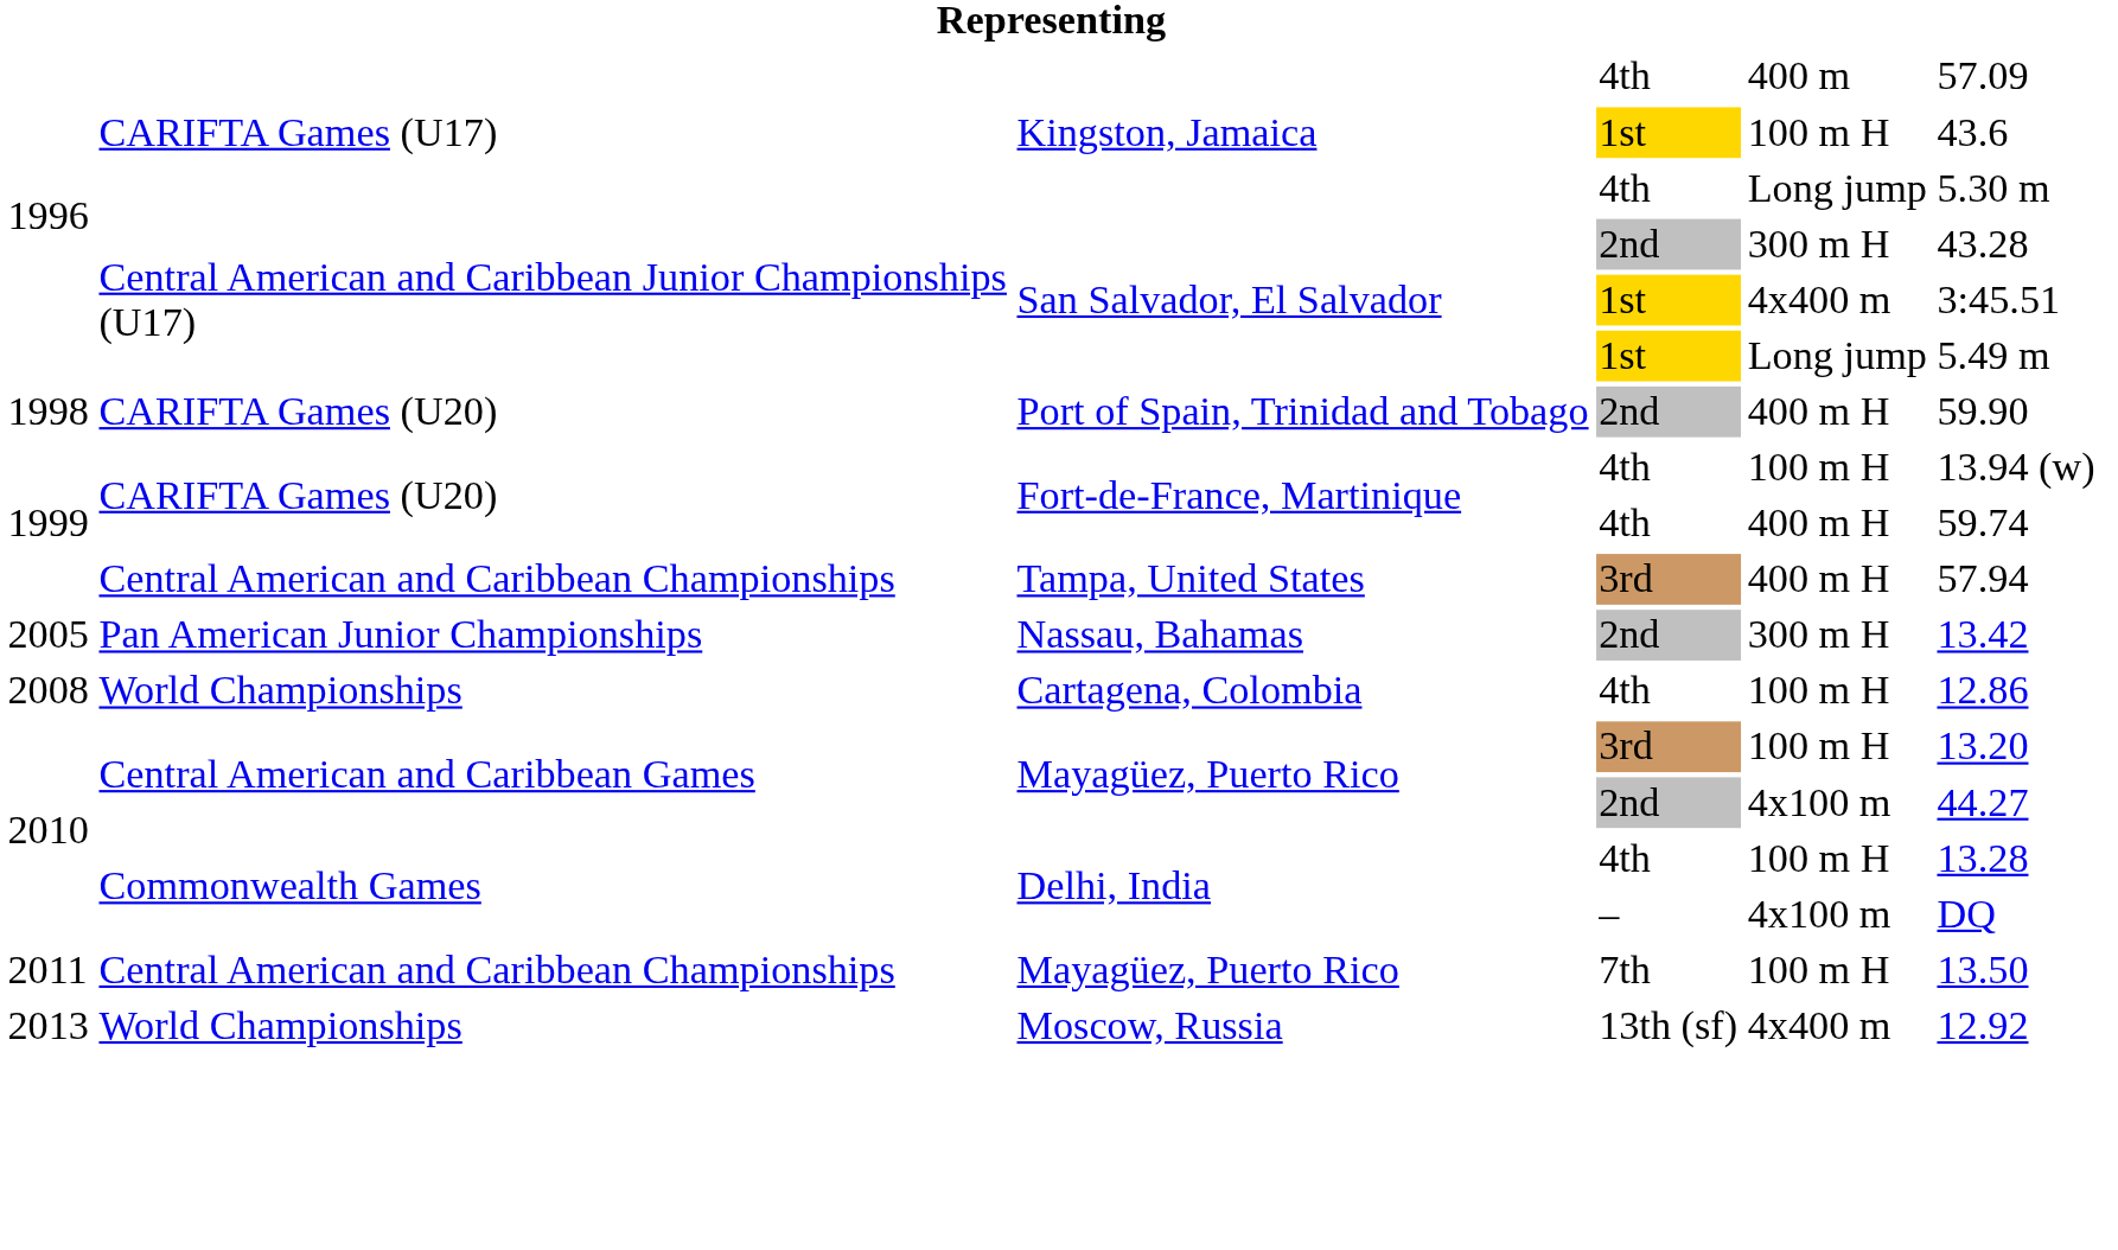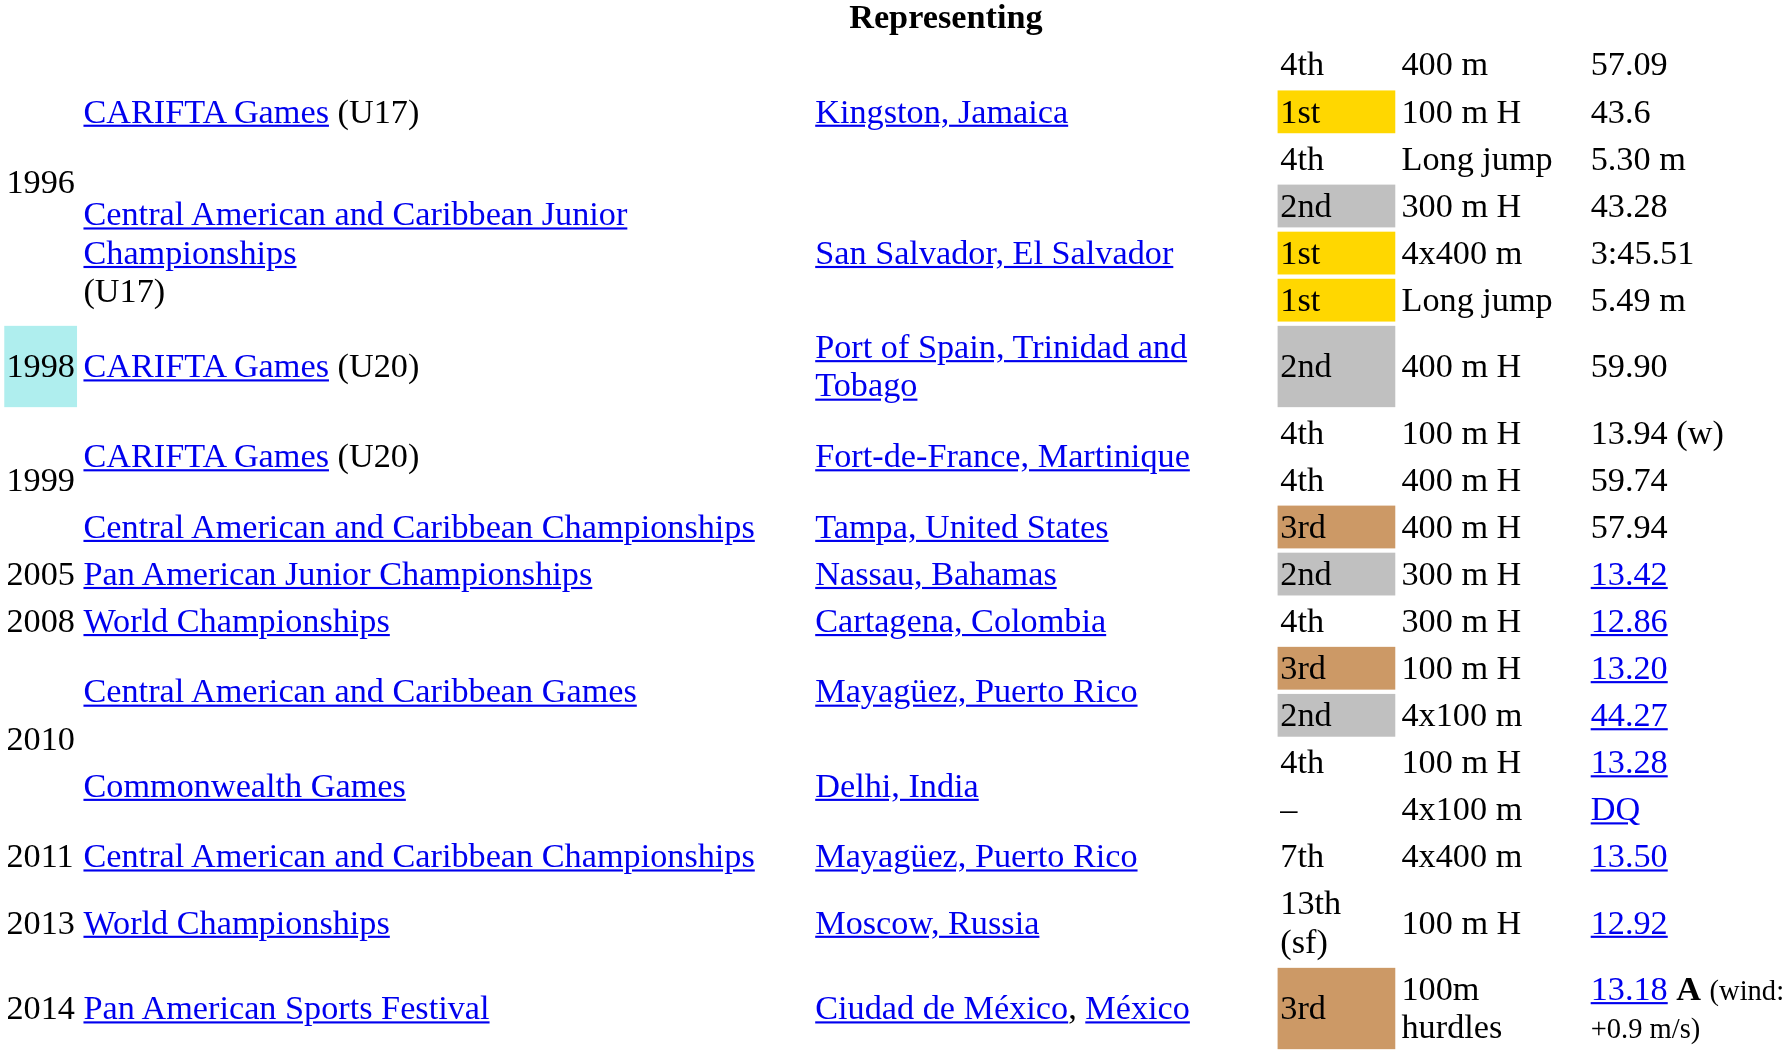Port of Spain, Trinidad and Tobago | column 1: no background -> paleturquoise background
Cartagena, Colombia | column 5: 100 m H -> 300 m H
Mayagüez, Puerto Rico / 7th | column 5: 100 m H -> 4x400 m
Moscow, Russia | column 5: 4x400 m -> 100 m H
+ row: 2014 | Pan American Sports Festival | Ciudad de México, México | 3rd | 100m hurdles | 13.18 A (wind: +0.9 m/s)
